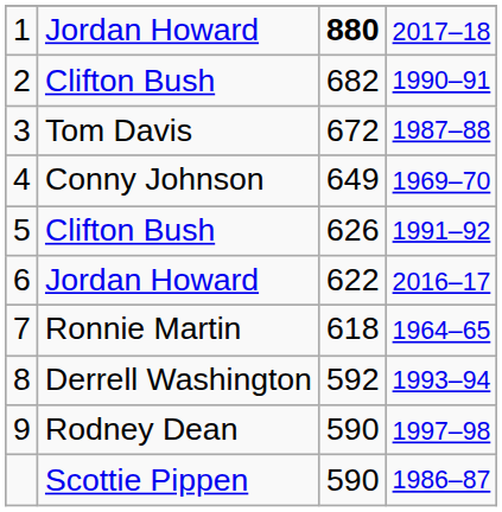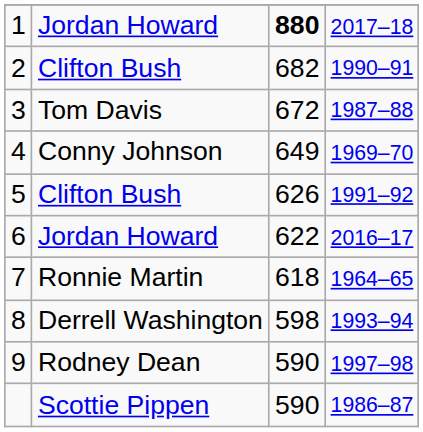8 | column 3: 592 -> 598
